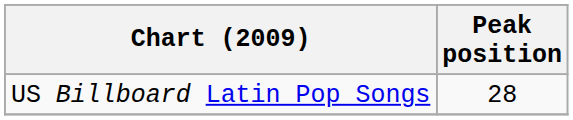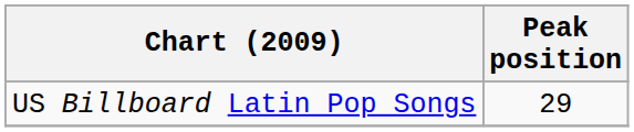US Billboard Latin Pop Songs | Peak position: 28 -> 29
